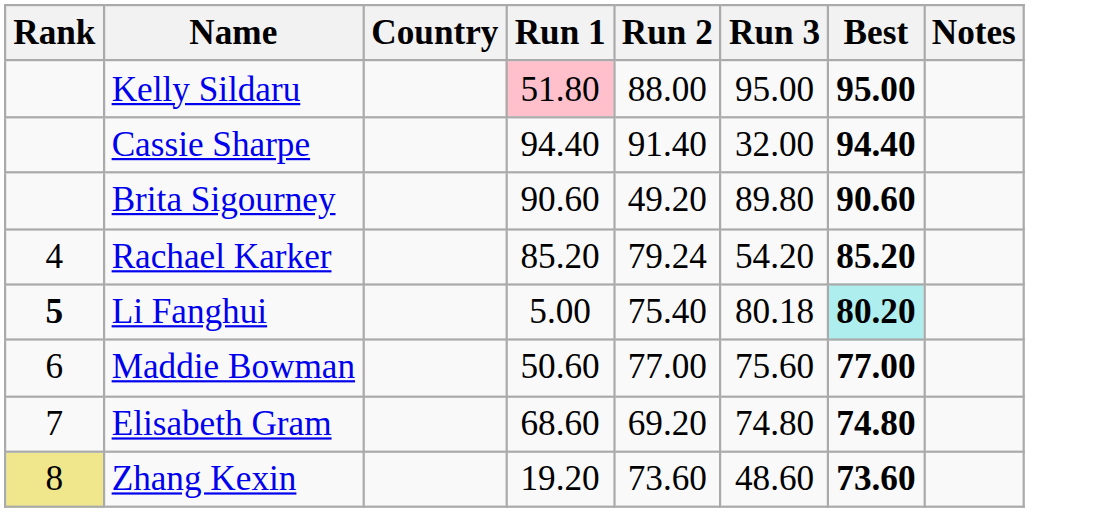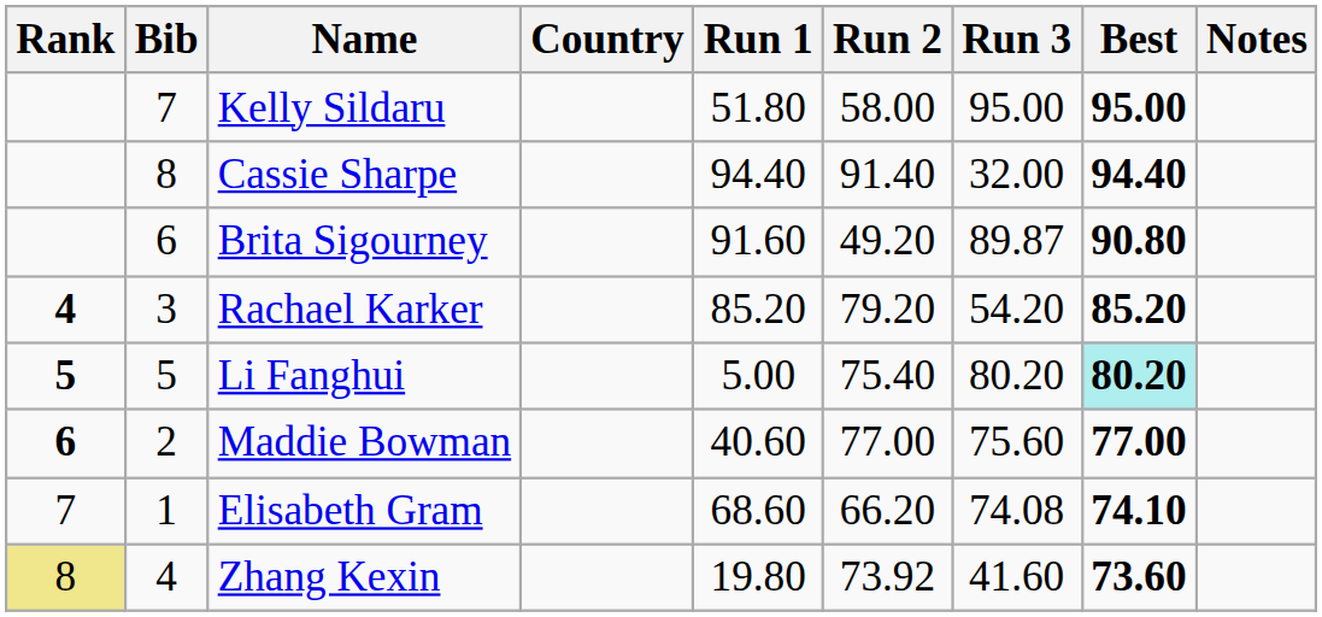+ column: Bib | 7 | 8 | 6 | 3 | 5 | 2 | 1 | 4
Kelly Sildaru | Run 1: pink background -> no background
Kelly Sildaru | Run 2: 88.00 -> 58.00
Brita Sigourney | Run 1: 90.60 -> 91.60
Brita Sigourney | Run 3: 89.80 -> 89.87
Brita Sigourney | Best: 90.60 -> 90.80
Rachael Karker | Rank: normal -> bold
Rachael Karker | Run 2: 79.24 -> 79.20
Li Fanghui | Run 3: 80.18 -> 80.20
Maddie Bowman | Rank: normal -> bold
Maddie Bowman | Run 1: 50.60 -> 40.60
Elisabeth Gram | Run 2: 69.20 -> 66.20
Elisabeth Gram | Run 3: 74.80 -> 74.08
Elisabeth Gram | Best: 74.80 -> 74.10
Zhang Kexin | Run 1: 19.20 -> 19.80
Zhang Kexin | Run 2: 73.60 -> 73.92
Zhang Kexin | Run 3: 48.60 -> 41.60
